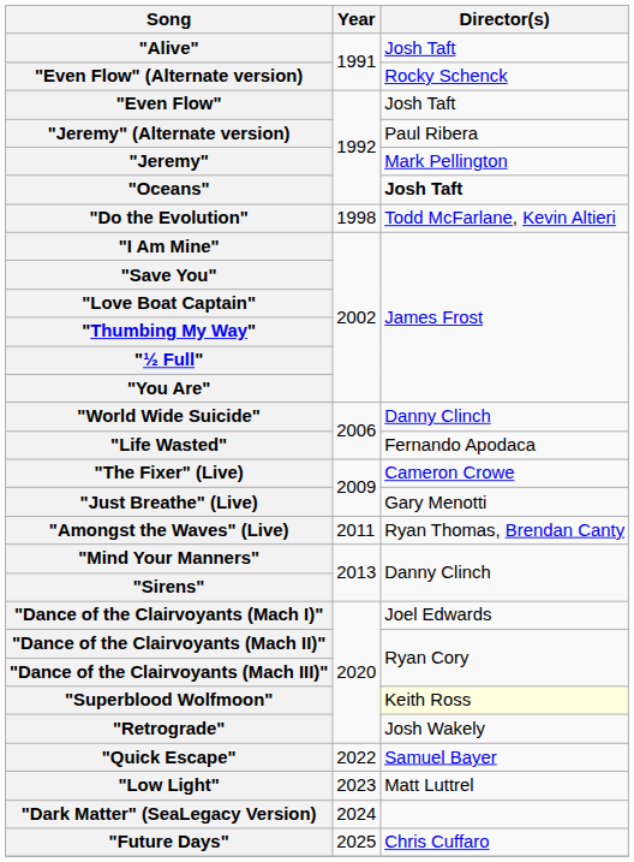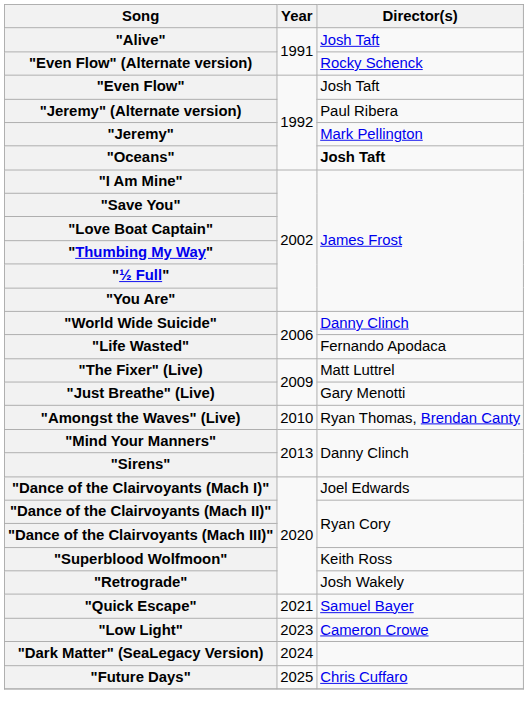- row: "Do the Evolution" | 1998 | Todd McFarlane, Kevin Altieri
"The Fixer" (Live) | Director(s): Cameron Crowe -> Matt Luttrel
"Amongst the Waves" (Live) | Year: 2011 -> 2010
"Superblood Wolfmoon" | Director(s): lightyellow background -> no background
"Quick Escape" | Year: 2022 -> 2021
"Low Light" | Director(s): Matt Luttrel -> Cameron Crowe
